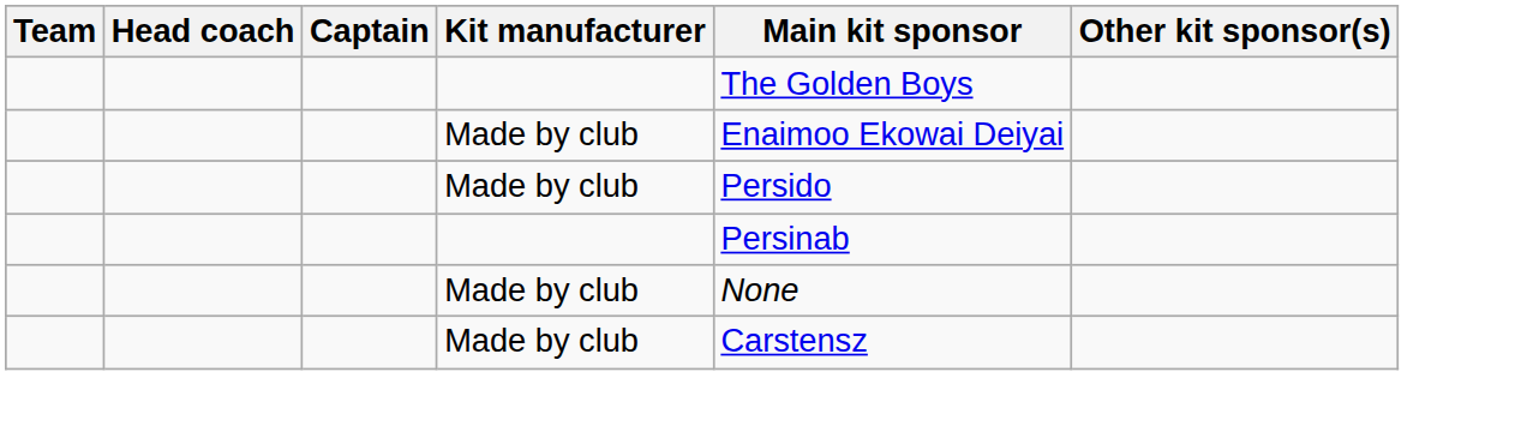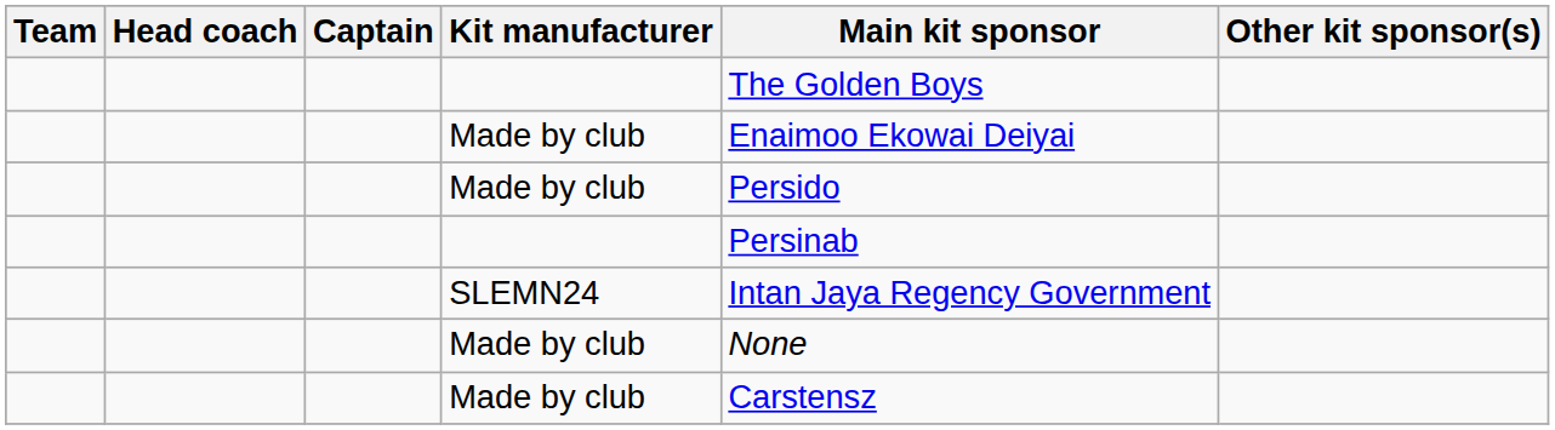+ row: SLEMN24 | Intan Jaya Regency Government
